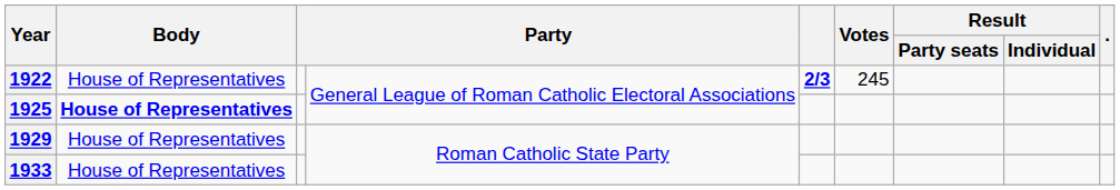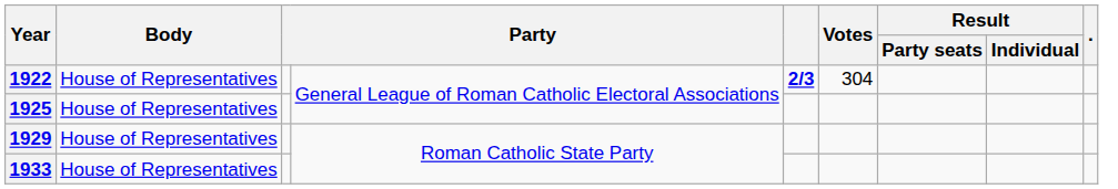1922 | Votes: 245 -> 304
1925 | Body: bold -> normal
